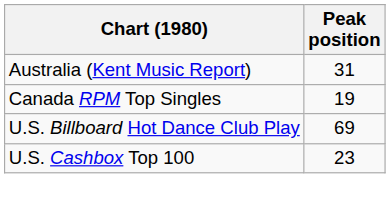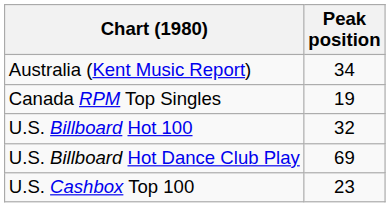Australia (Kent Music Report) | Peak position: 31 -> 34
+ row: U.S. Billboard Hot 100 | 32
